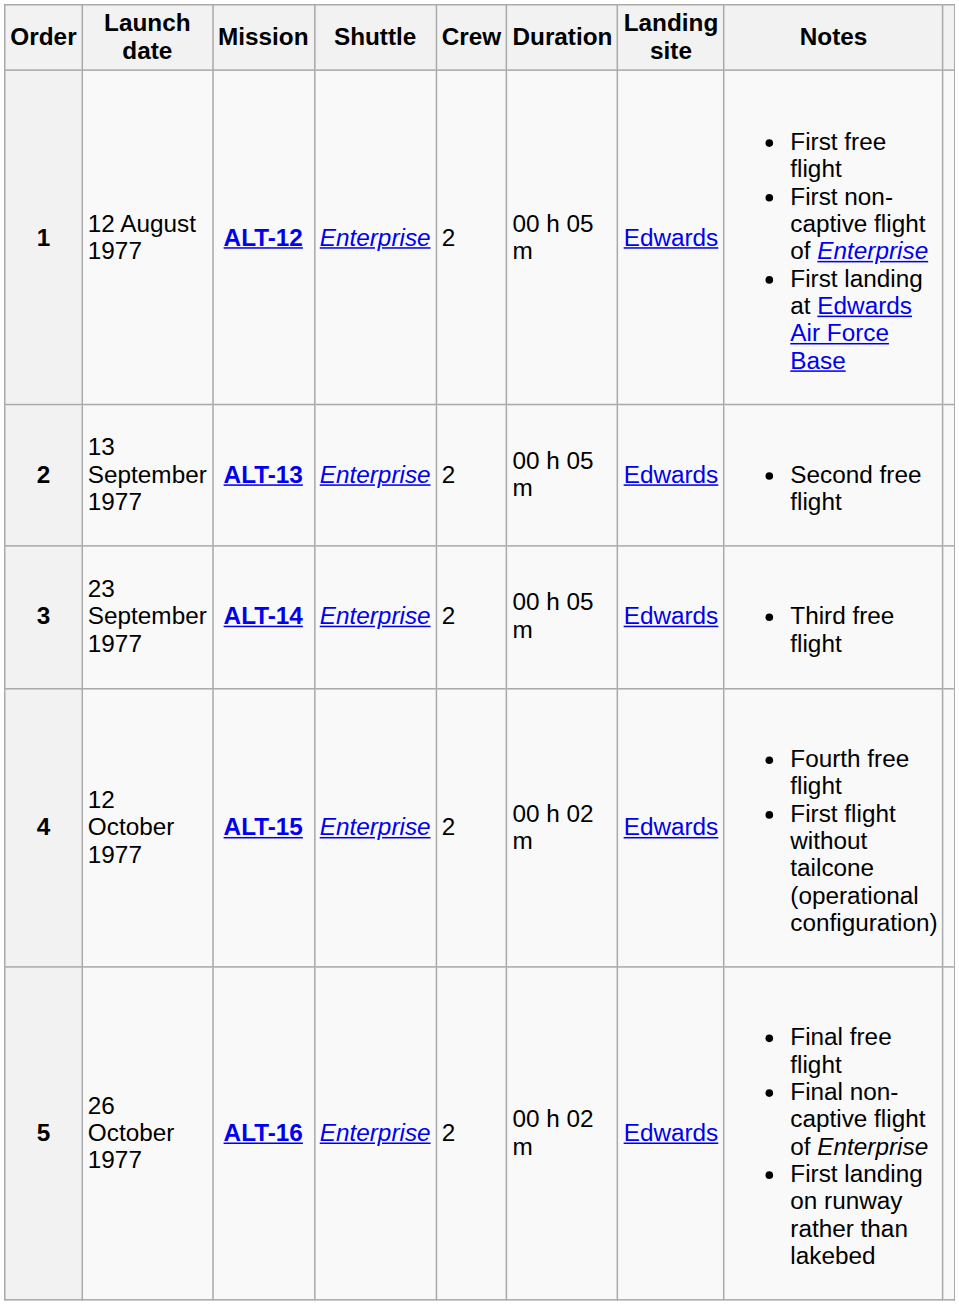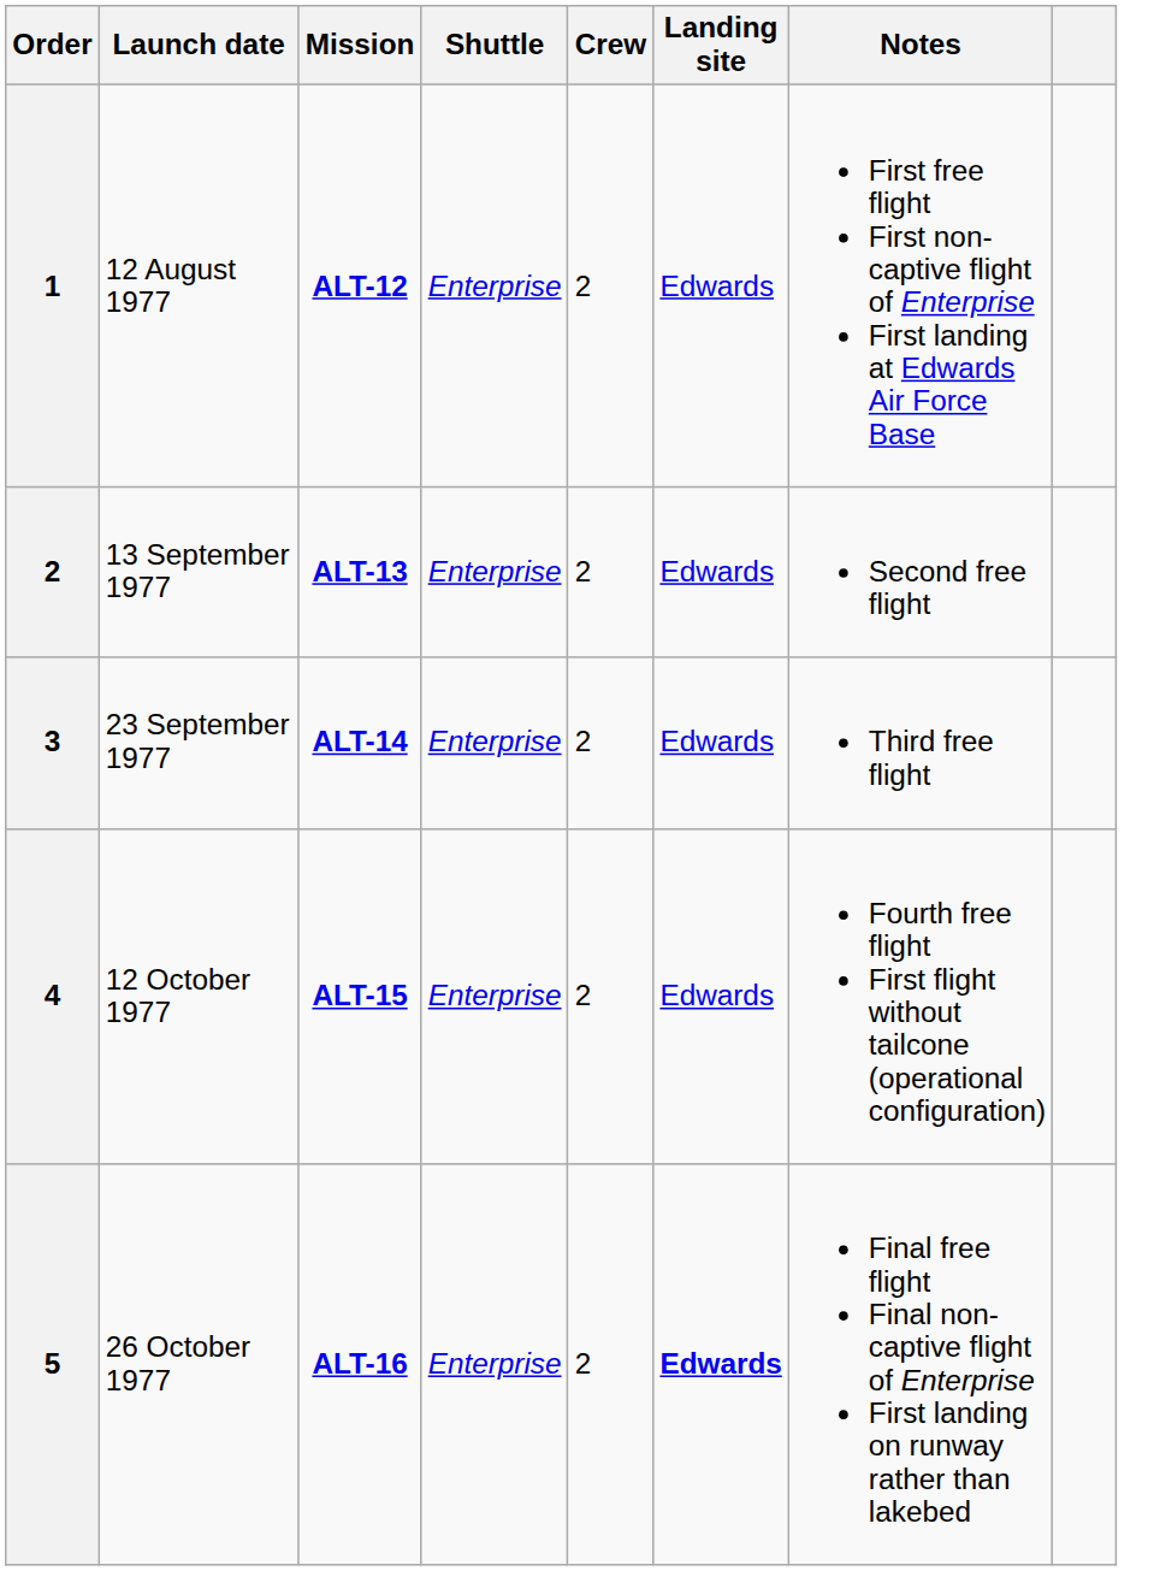- column: Duration | 00 h 05 m | 00 h 05 m | 00 h 05 m | 00 h 02 m | 00 h 02 m
26 October 1977 | Landing site: normal -> bold
